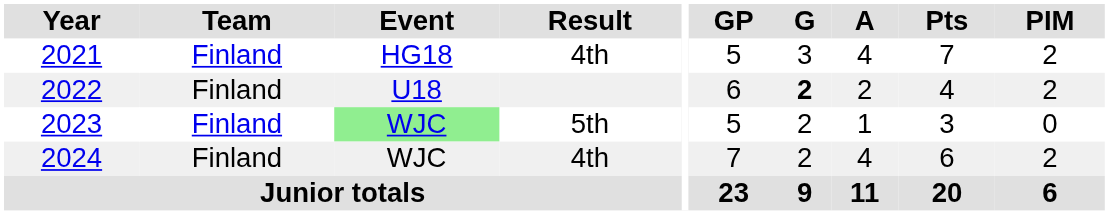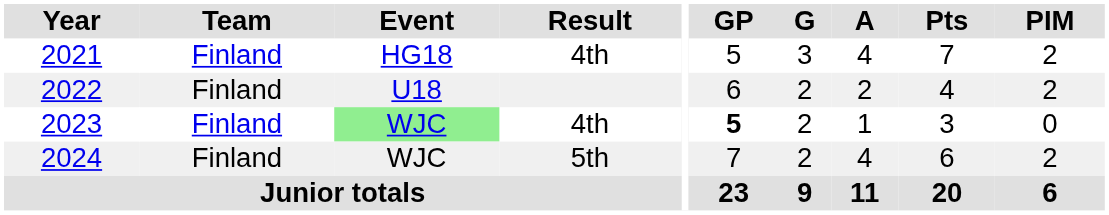2022 | G: bold -> normal
2023 | Result: 5th -> 4th
2023 | GP: normal -> bold
2024 | Result: 4th -> 5th
